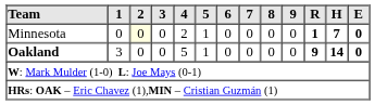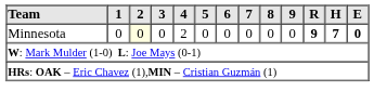Minnesota | 5: 1 -> 0
Minnesota | R: 1 -> 9
- row: Oakland | 3 | 0 | 0 | 5 | 1 | 0 | 0 | 0 | 0 | 9 | 14 | 0
